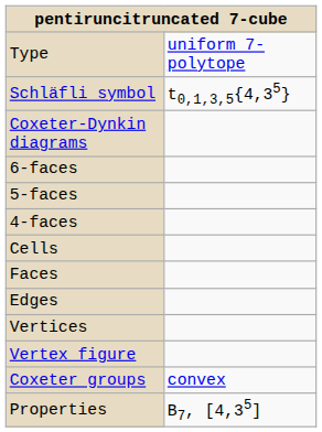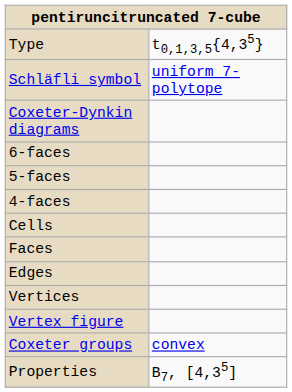Type | column 2: uniform 7-polytope -> t0,1,3,5{4,35}
Schläfli symbol | column 2: t0,1,3,5{4,35} -> uniform 7-polytope
